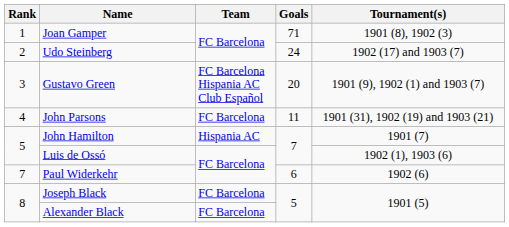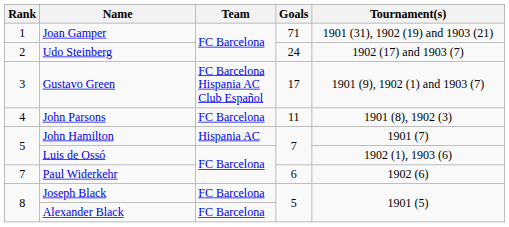Joan Gamper | Tournament(s): 1901 (8), 1902 (3) -> 1901 (31), 1902 (19) and 1903 (21)
Gustavo Green | Goals: 20 -> 17
John Parsons | Tournament(s): 1901 (31), 1902 (19) and 1903 (21) -> 1901 (8), 1902 (3)
